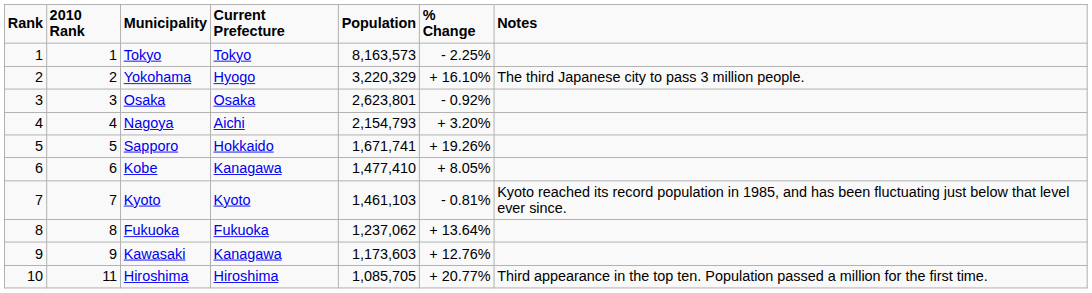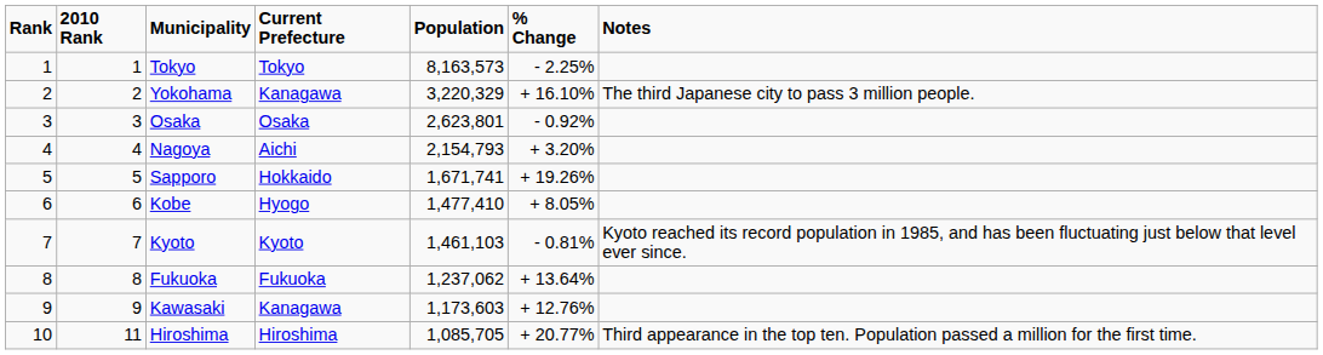Yokohama | Current Prefecture: Hyogo -> Kanagawa
Kobe | Current Prefecture: Kanagawa -> Hyogo
